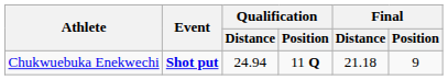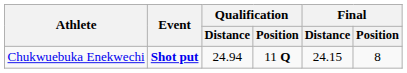Chukwuebuka Enekwechi | Final / Distance: 21.18 -> 24.15
Chukwuebuka Enekwechi | Final / Position: 9 -> 8
